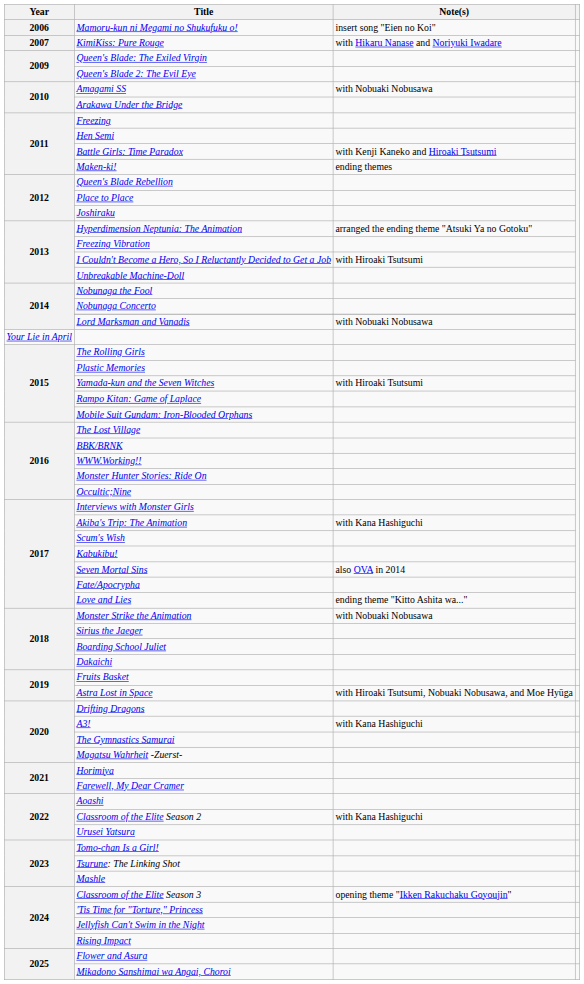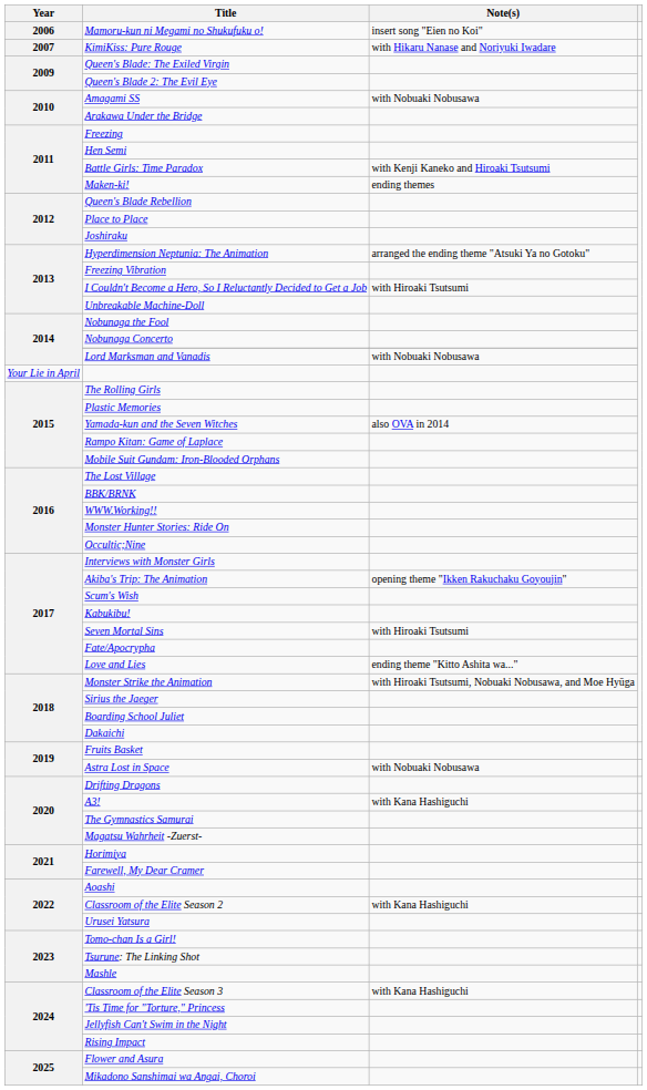Yamada-kun and the Seven Witches | Note(s): with Hiroaki Tsutsumi -> also OVA in 2014
Akiba's Trip: The Animation | Note(s): with Kana Hashiguchi -> opening theme "Ikken Rakuchaku Goyoujin"
Seven Mortal Sins | Note(s): also OVA in 2014 -> with Hiroaki Tsutsumi
Monster Strike the Animation | Note(s): with Nobuaki Nobusawa -> with Hiroaki Tsutsumi, Nobuaki Nobusawa, and Moe Hyūga
Astra Lost in Space | Note(s): with Hiroaki Tsutsumi, Nobuaki Nobusawa, and Moe Hyūga -> with Nobuaki Nobusawa
Classroom of the Elite Season 3 | Note(s): opening theme "Ikken Rakuchaku Goyoujin" -> with Kana Hashiguchi
